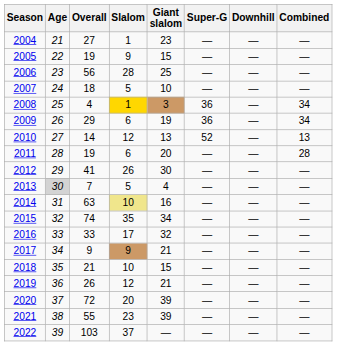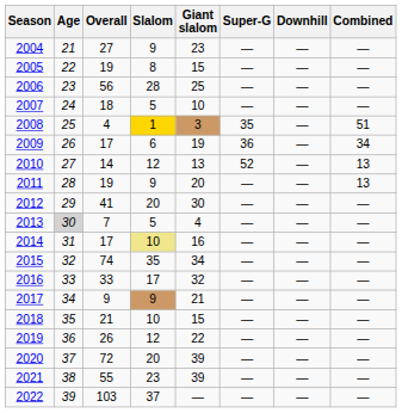2004 | Slalom: 1 -> 9
2005 | Slalom: 9 -> 8
2008 | Super-G: 36 -> 35
2008 | Combined: 34 -> 51
2009 | Overall: 29 -> 17
2011 | Slalom: 6 -> 9
2011 | Combined: 28 -> 13
2012 | Slalom: 26 -> 20
2014 | Overall: 63 -> 17
2019 | Giant slalom: 21 -> 22
